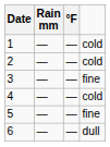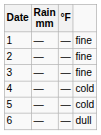1 | column 4: cold -> fine
2 | column 4: cold -> fine
5 | column 4: fine -> cold
